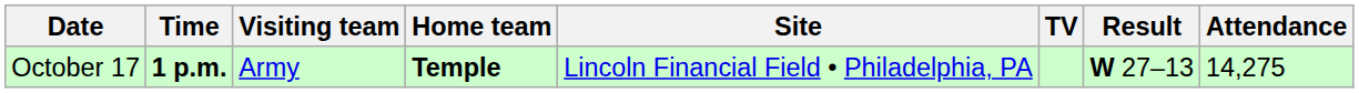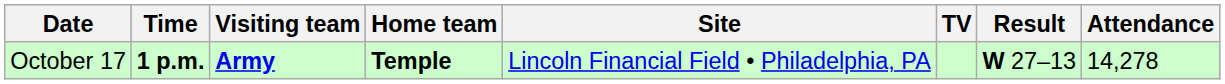October 17 | Visiting team: normal -> bold
October 17 | Attendance: 14,275 -> 14,278
